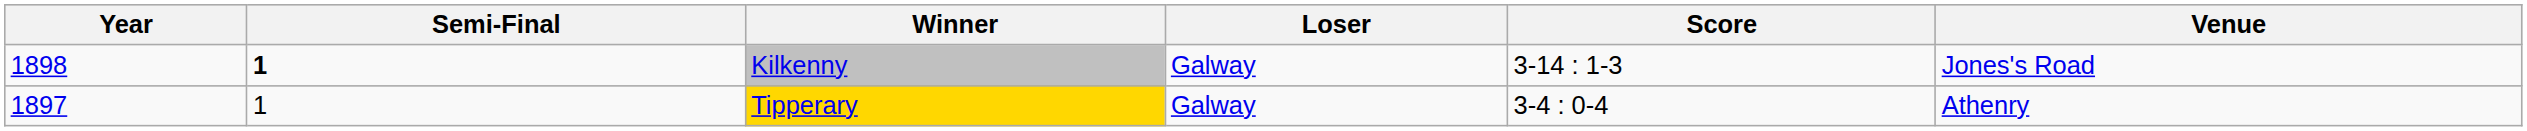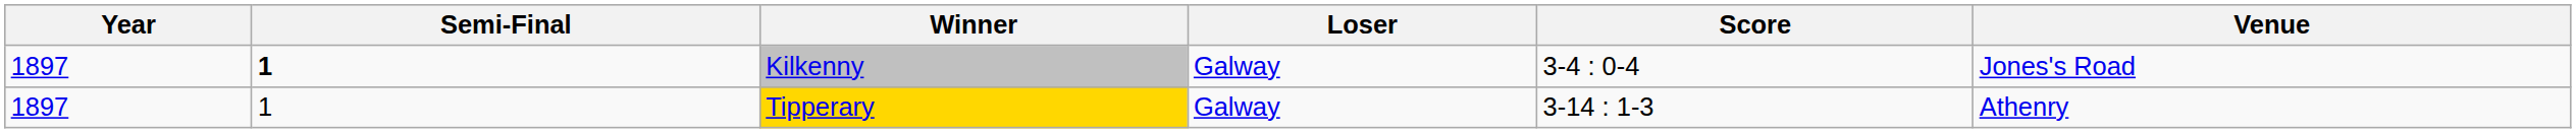Kilkenny | Year: 1898 -> 1897
Kilkenny | Score: 3-14 : 1-3 -> 3-4 : 0-4
Tipperary | Score: 3-4 : 0-4 -> 3-14 : 1-3
